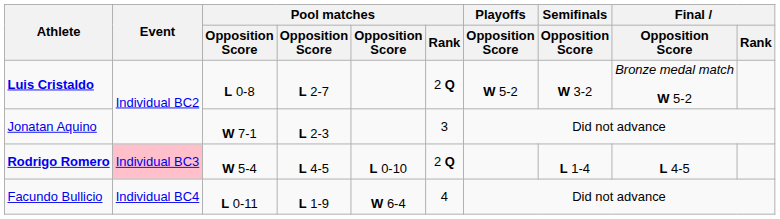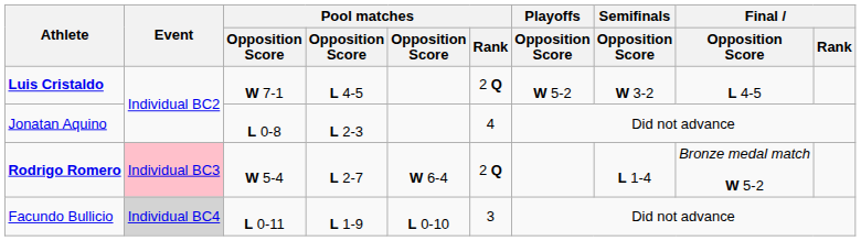Luis Cristaldo | column 3: L 0-8 -> W 7-1
Luis Cristaldo | column 4: L 2-7 -> L 4-5
Luis Cristaldo | Final / Opposition Score: Bronze medal match W 5-2 -> L 4-5
Jonatan Aquino | column 3: W 7-1 -> L 0-8
Jonatan Aquino | Pool matches / Rank: 3 -> 4
Rodrigo Romero | column 4: L 4-5 -> L 2-7
Rodrigo Romero | column 5: L 0-10 -> W 6-4
Rodrigo Romero | Final / Opposition Score: L 4-5 -> Bronze medal match W 5-2
Facundo Bullicio | Event: no background -> lightgrey background
Facundo Bullicio | column 5: W 6-4 -> L 0-10
Facundo Bullicio | Pool matches / Rank: 4 -> 3
